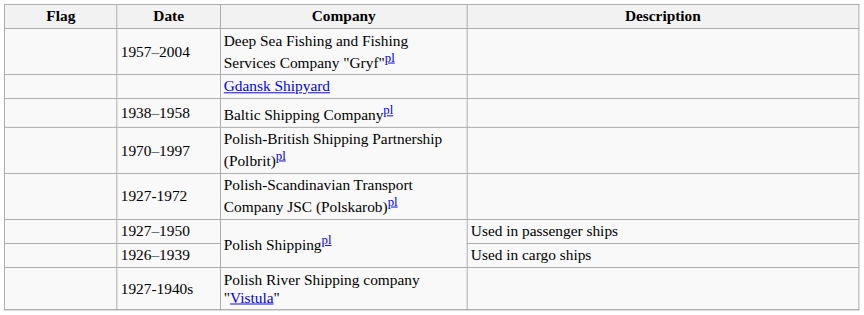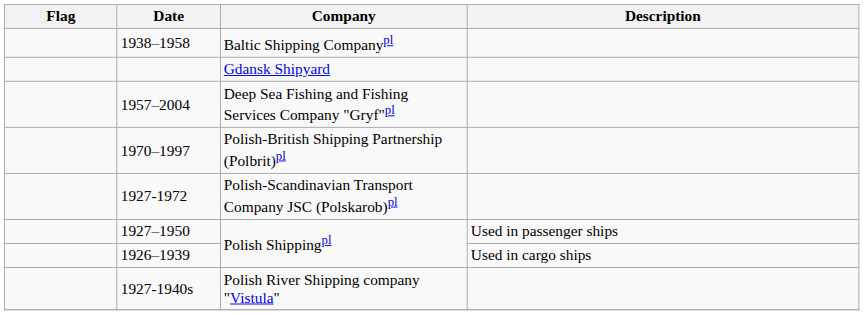rows swapped: 1938–1958 <-> 1957–2004
